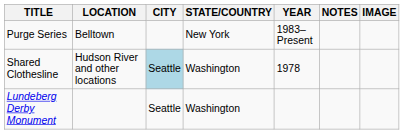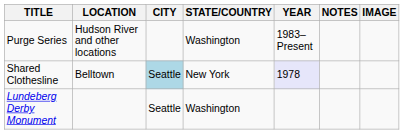Purge Series | LOCATION: Belltown -> Hudson River and other locations
Purge Series | STATE/COUNTRY: New York -> Washington
Shared Clothesline | LOCATION: Hudson River and other locations -> Belltown
Shared Clothesline | STATE/COUNTRY: Washington -> New York
Shared Clothesline | YEAR: no background -> lavender background
